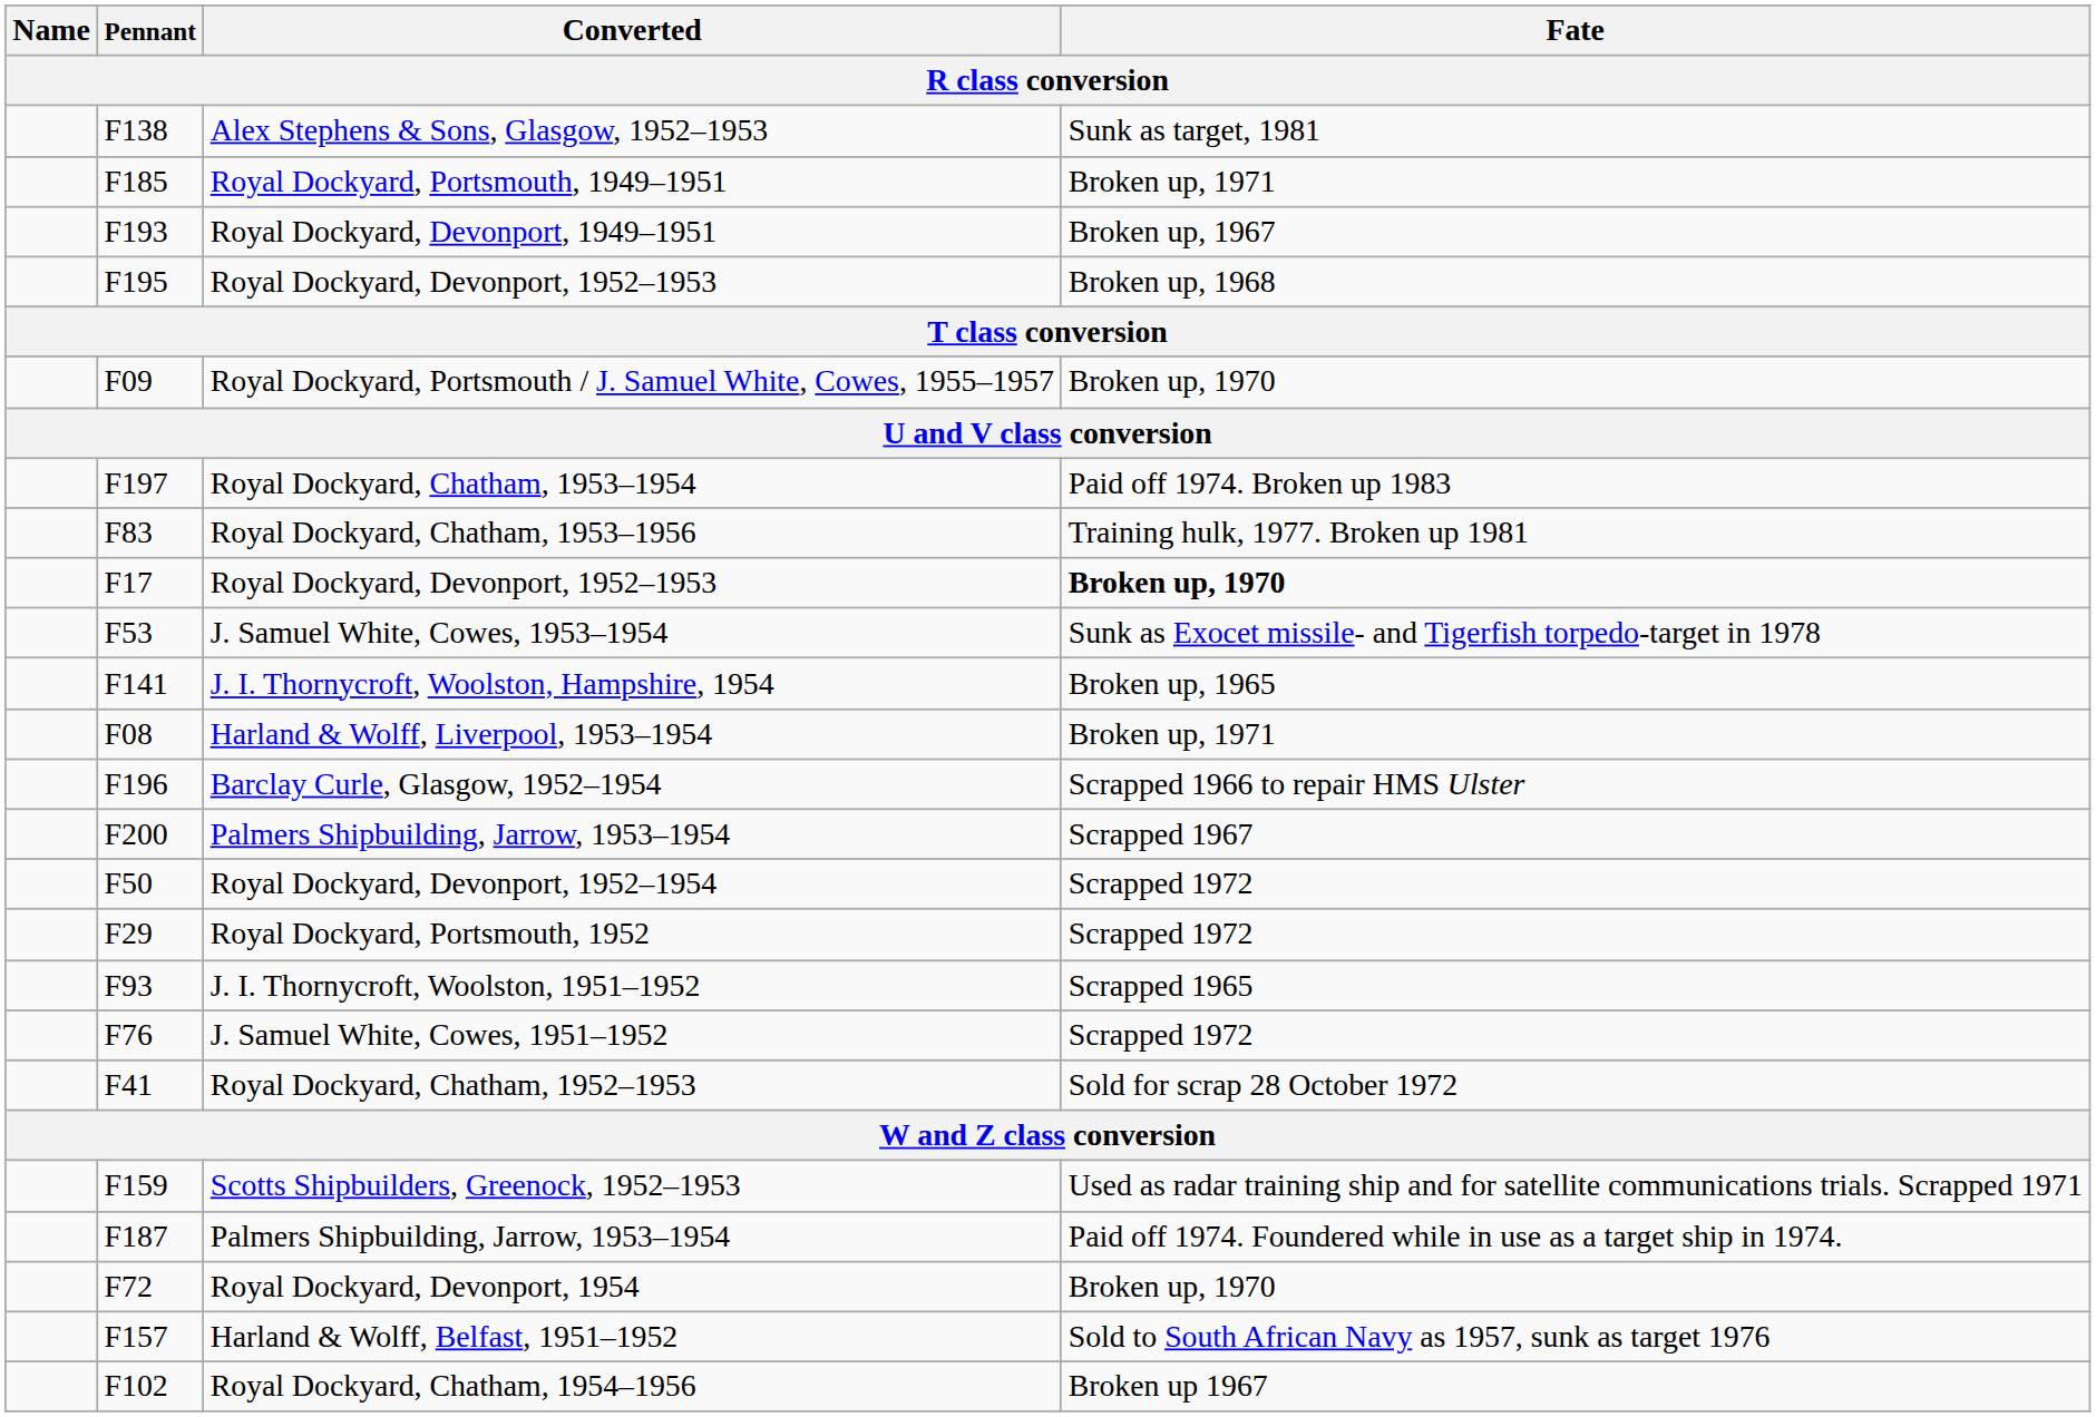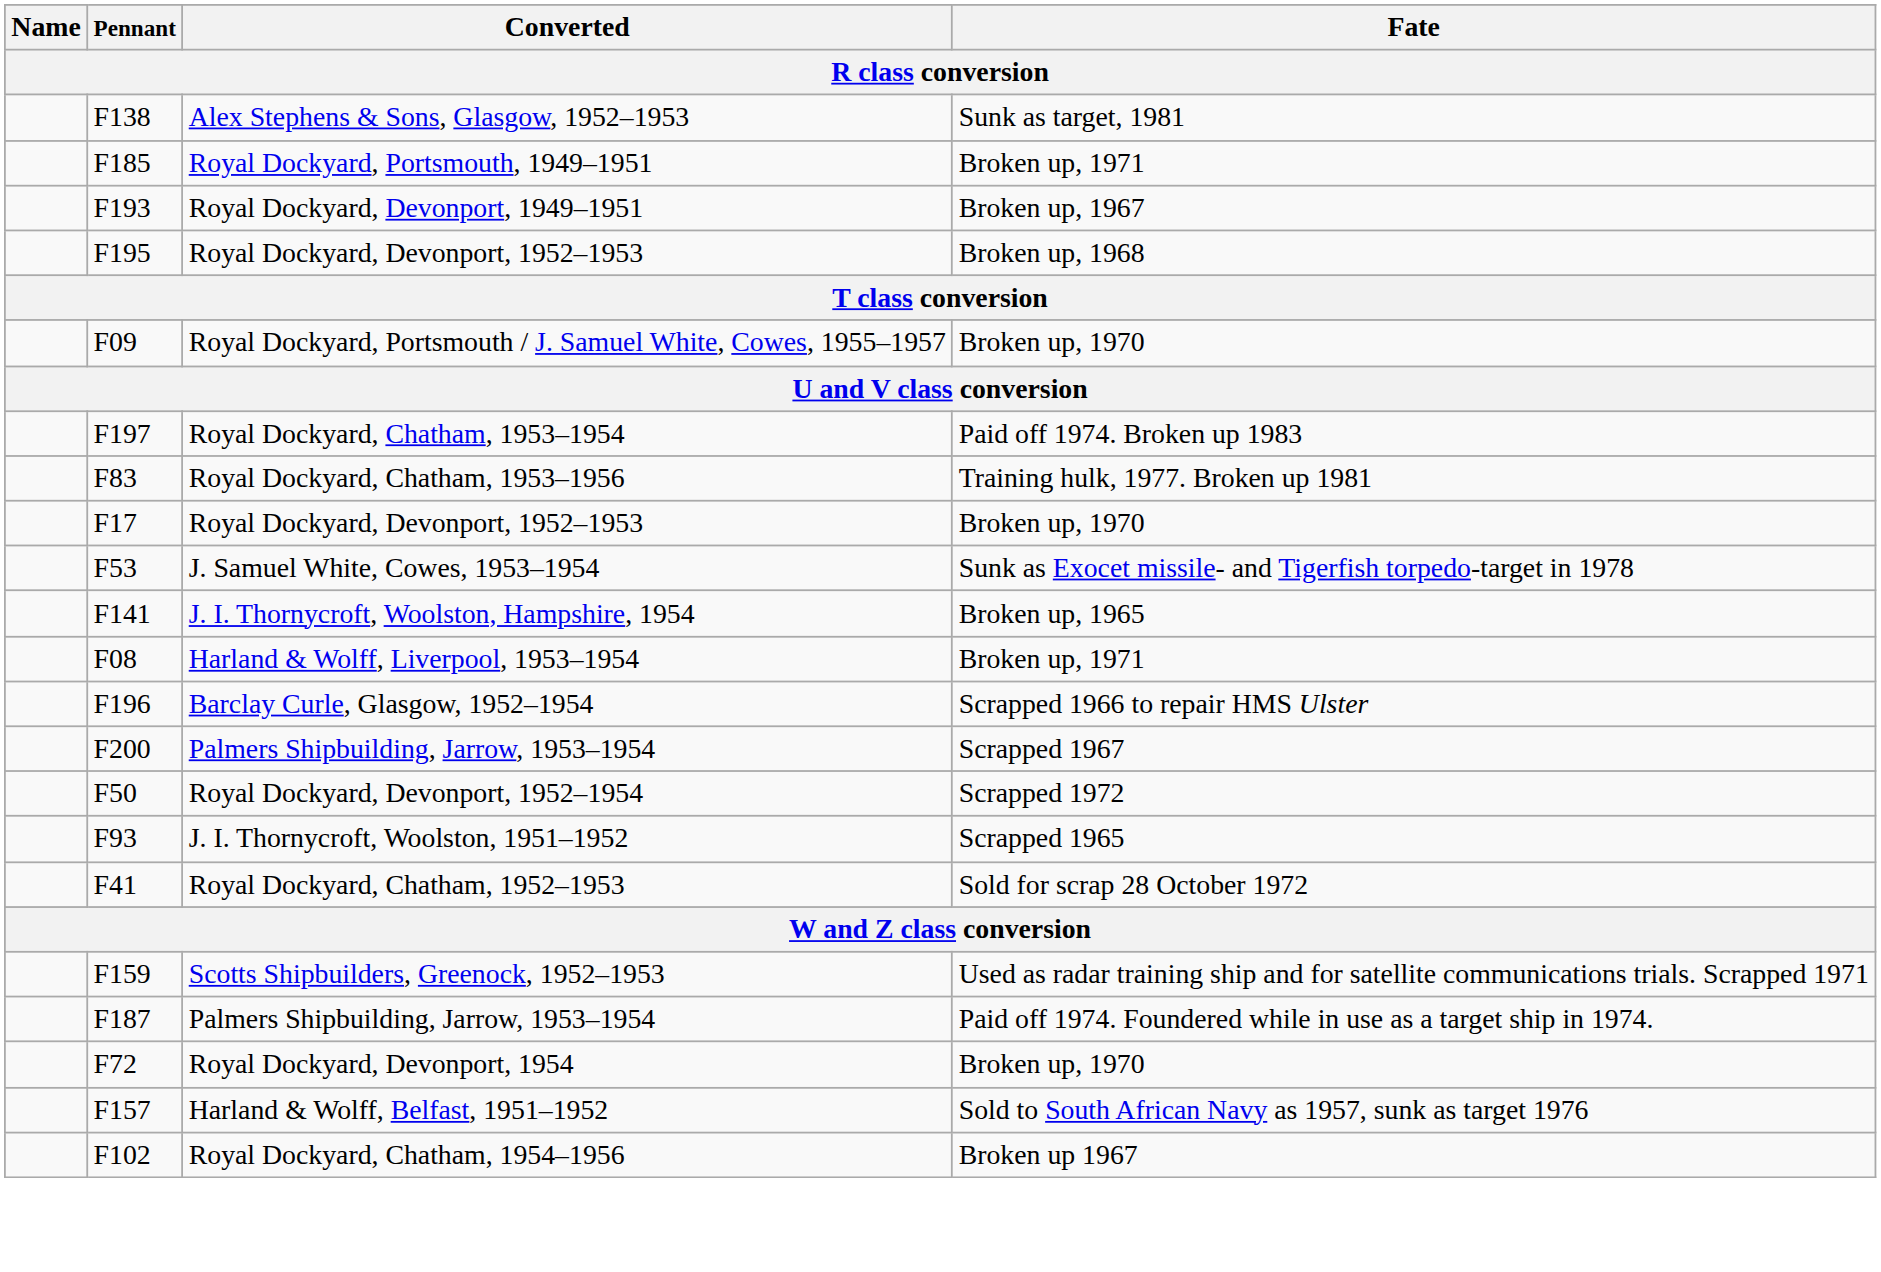F17 / Royal Dockyard, Devonport, 1952–1953 | Fate: bold -> normal
- row: F29 | Royal Dockyard, Portsmouth, 1952 | Scrapped 1972
- row: F76 | J. Samuel White, Cowes, 1951–1952 | Scrapped 1972
